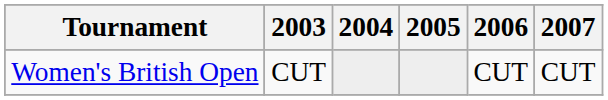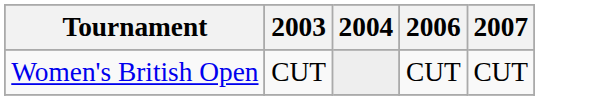- column: 2005
